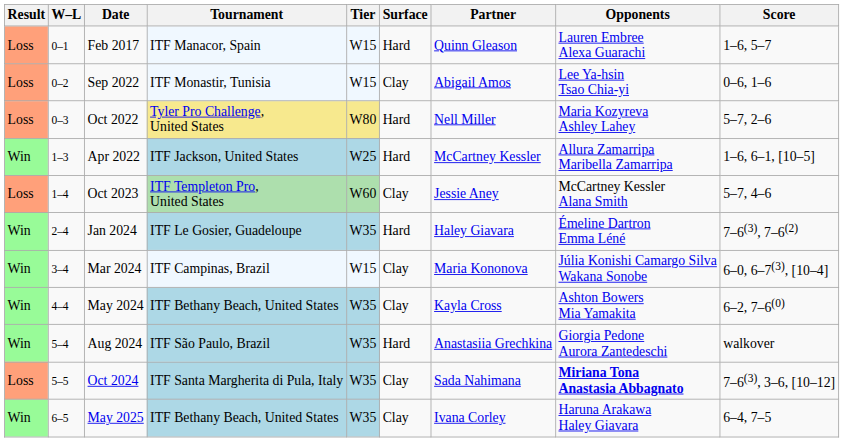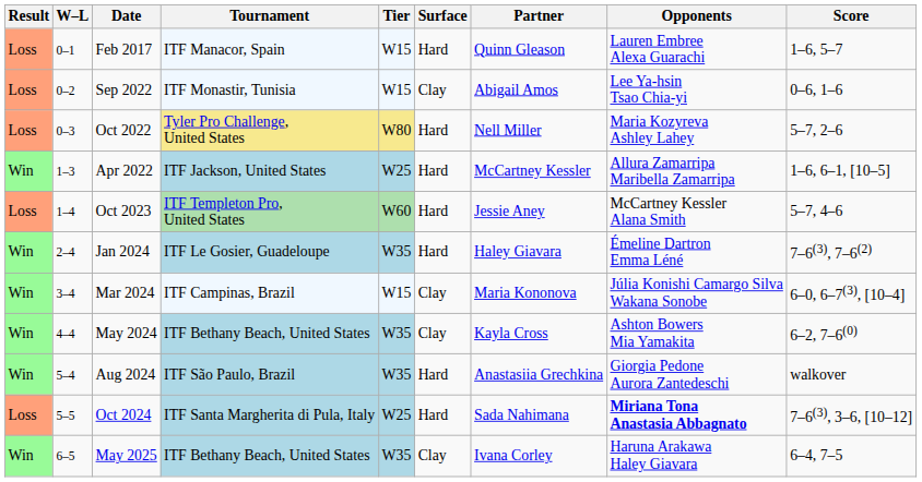Oct 2023 | Surface: Clay -> Hard
Oct 2024 | Tier: W35 -> W25
Oct 2024 | Surface: Clay -> Hard
